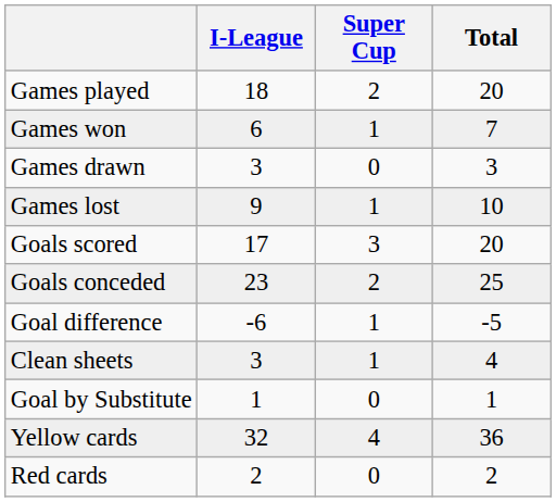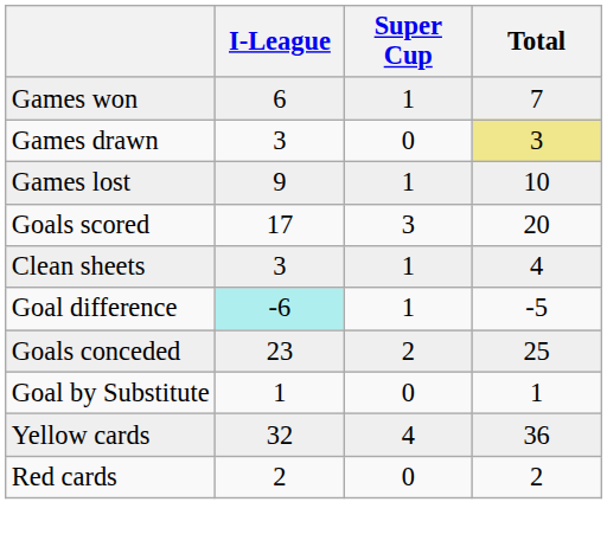- row: Games played | 18 | 2 | 20
Games drawn | Total: no background -> khaki background
rows swapped: Goals conceded <-> Clean sheets
Goal difference | I-League: no background -> paleturquoise background
